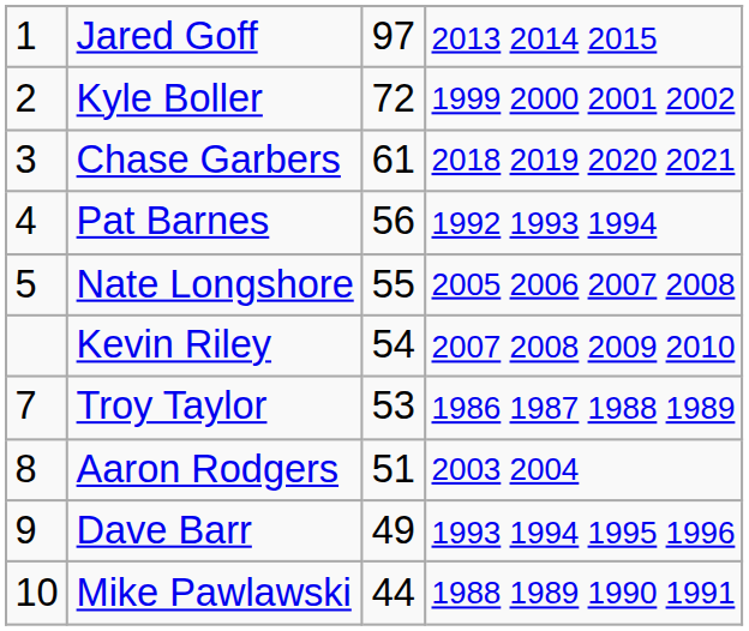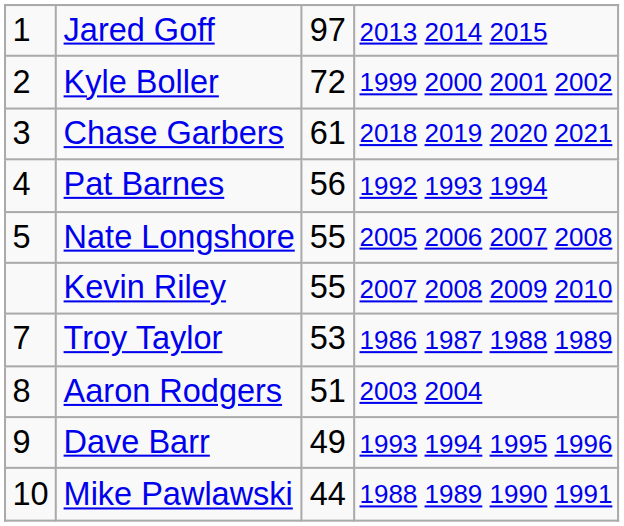Kevin Riley | column 3: 54 -> 55
